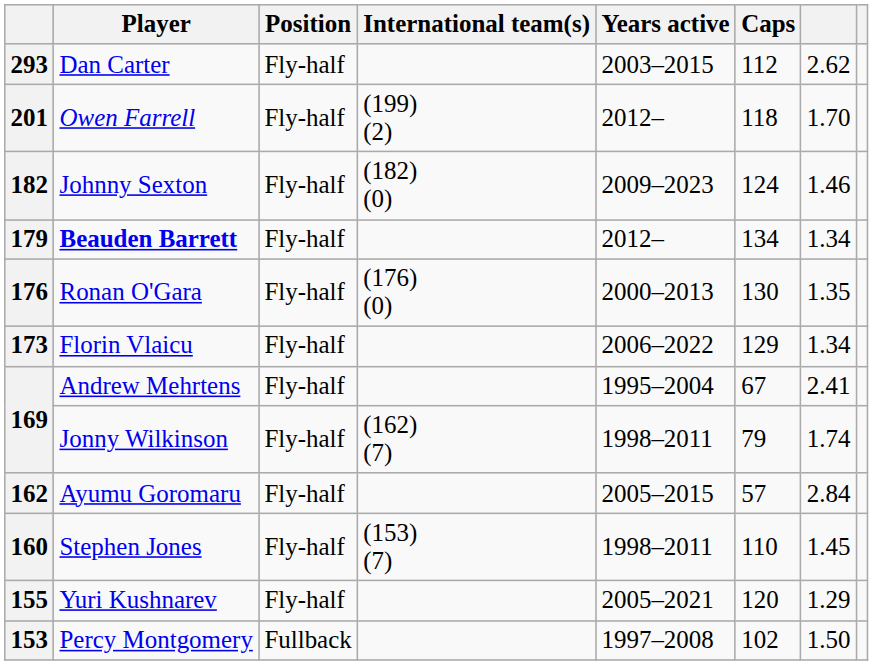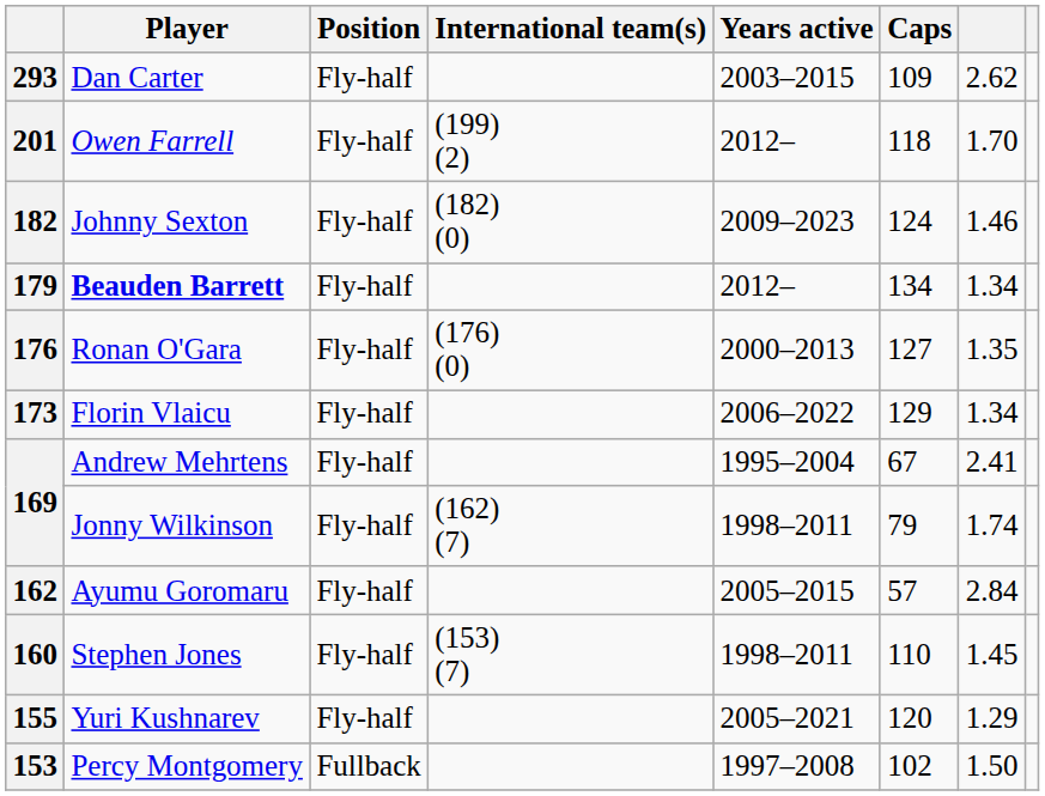293 | Caps: 112 -> 109
176 | Caps: 130 -> 127
